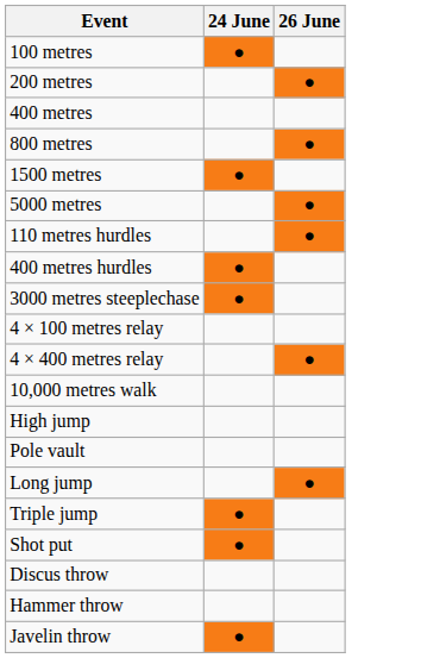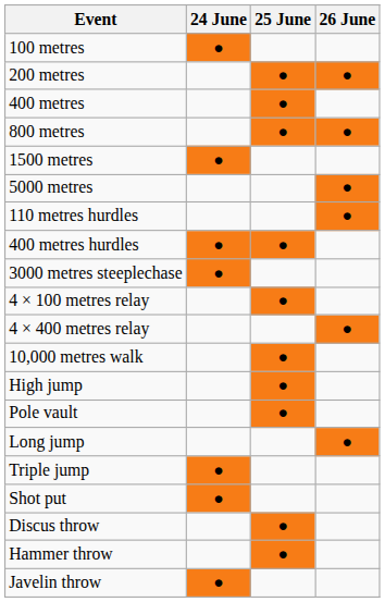+ column: 25 June | ● | ● | ● | ● | ● | ● | ● | ● | ● | ●
